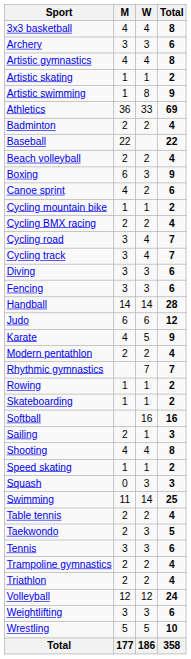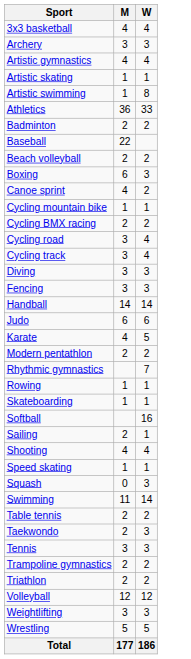- column: Total | 8 | 6 | 8 | 2 | 9 | 69 | 4 | 22 | 4 | 9 | 6 | 2 | 4 | 7 | 7 | 6 | 6 | 28 | 12 | 9 | 4 | 7 | 2 | 2 | 16 | 3 | 8 | 2 | 3 | 25 | 4 | 5 | 6 | 4 | 4 | 24 | 6 | 10 | 358
